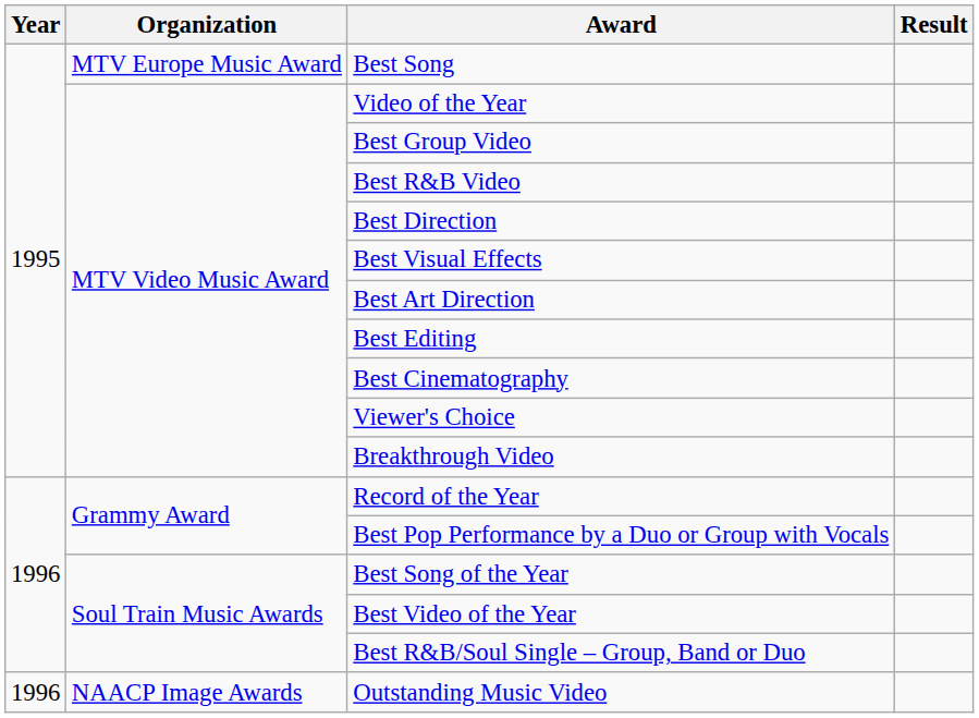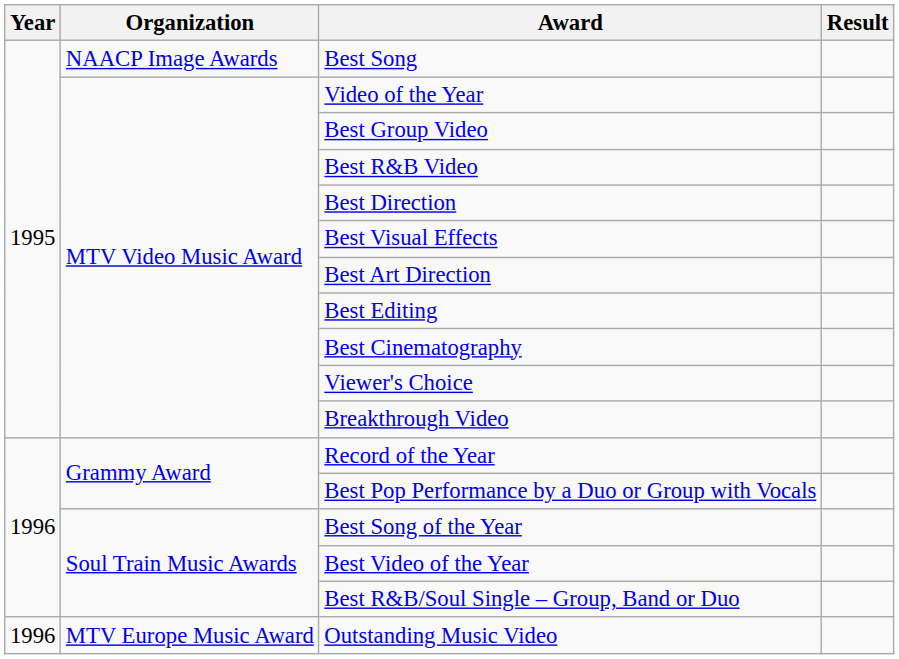Best Song | Organization: MTV Europe Music Award -> NAACP Image Awards
Outstanding Music Video | Organization: NAACP Image Awards -> MTV Europe Music Award
